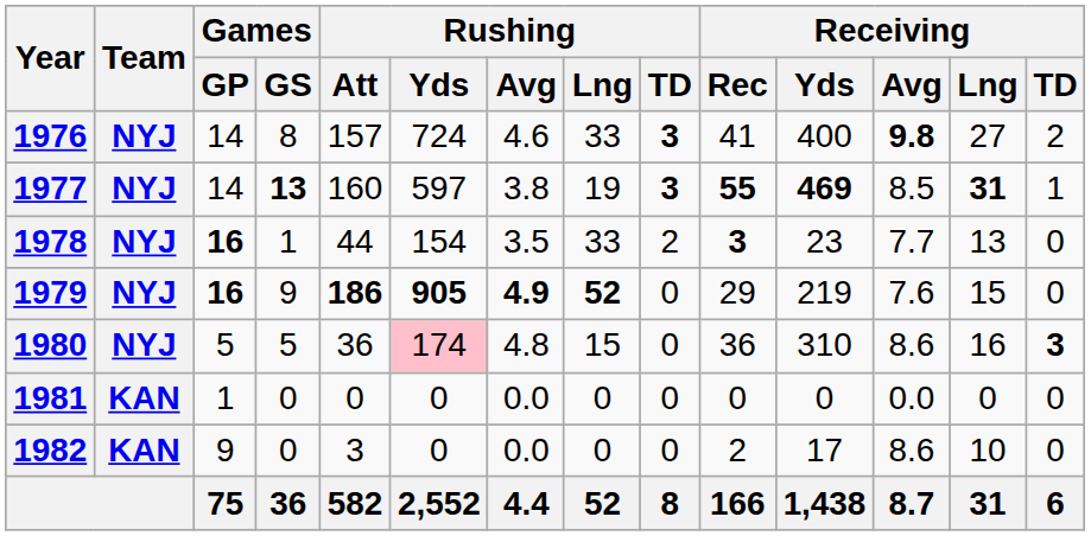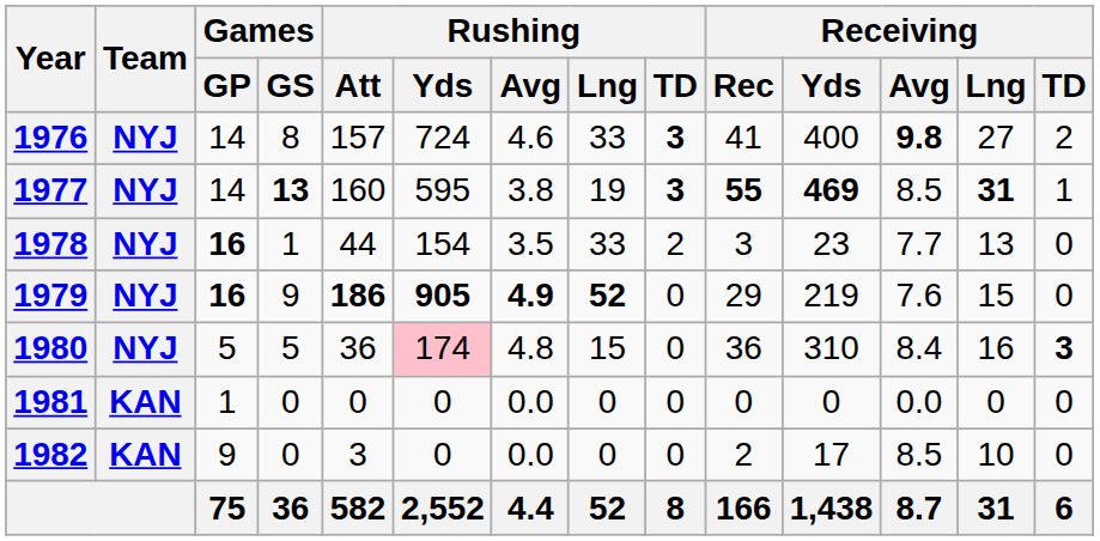1977 | Rushing / Yds: 597 -> 595
1978 | Receiving / Rec: bold -> normal
1980 | Receiving / Avg: 8.6 -> 8.4
1982 | Receiving / Avg: 8.6 -> 8.5
